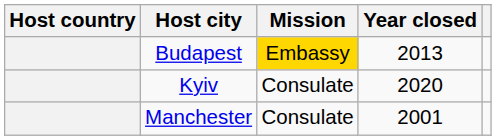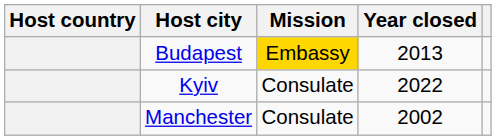Kyiv | Year closed: 2020 -> 2022
Manchester | Year closed: 2001 -> 2002
